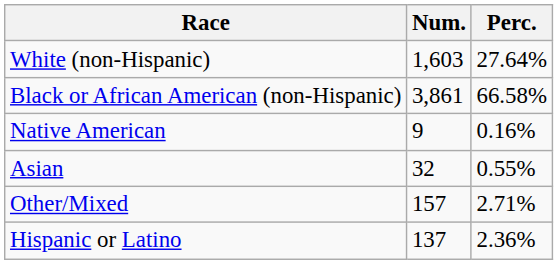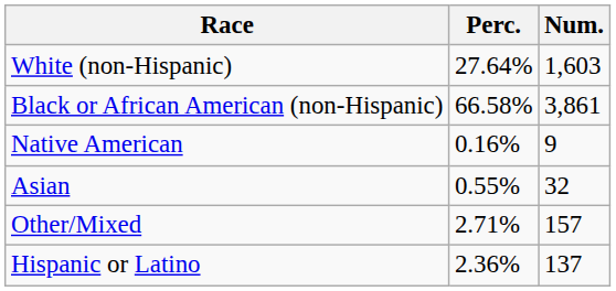columns swapped: Num. <-> Perc.
